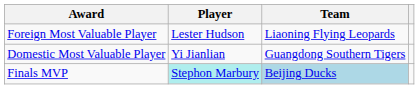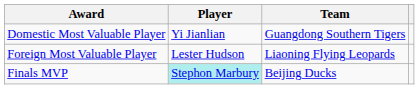rows swapped: Domestic Most Valuable Player <-> Foreign Most Valuable Player
Finals MVP | Team: lightblue background -> no background
